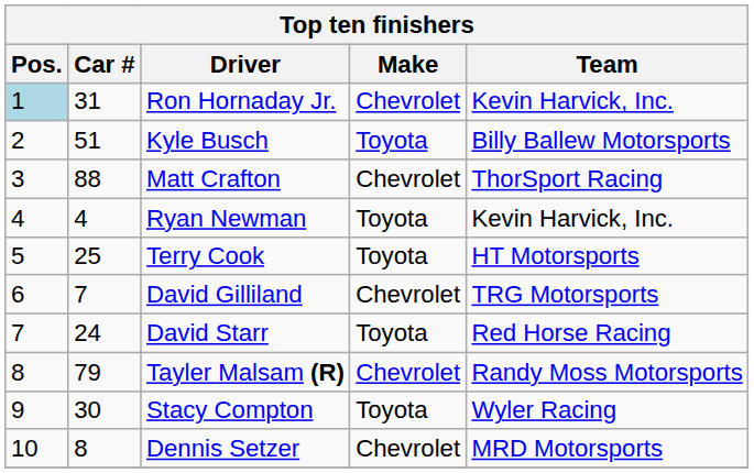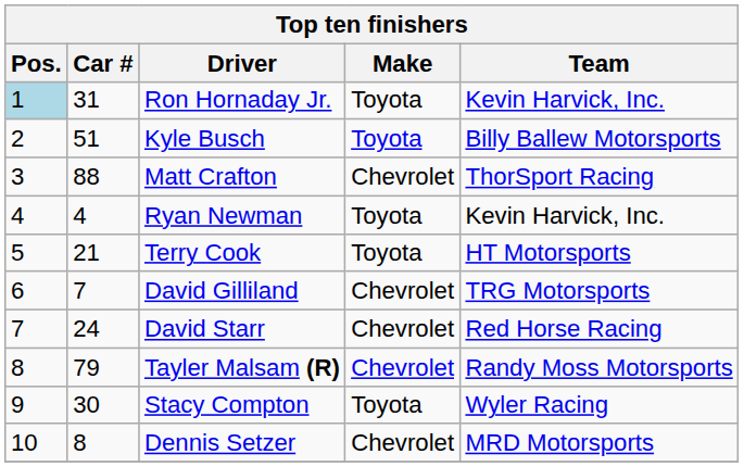Ron Hornaday Jr. | Make: Chevrolet -> Toyota
Terry Cook | Car #: 25 -> 21
David Starr | Make: Toyota -> Chevrolet
